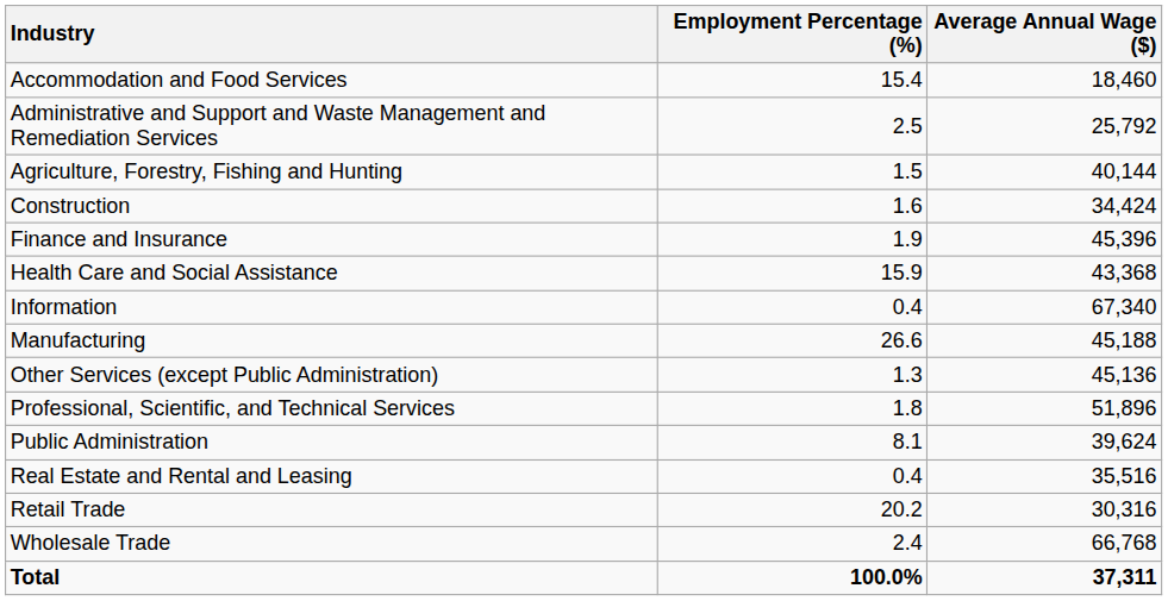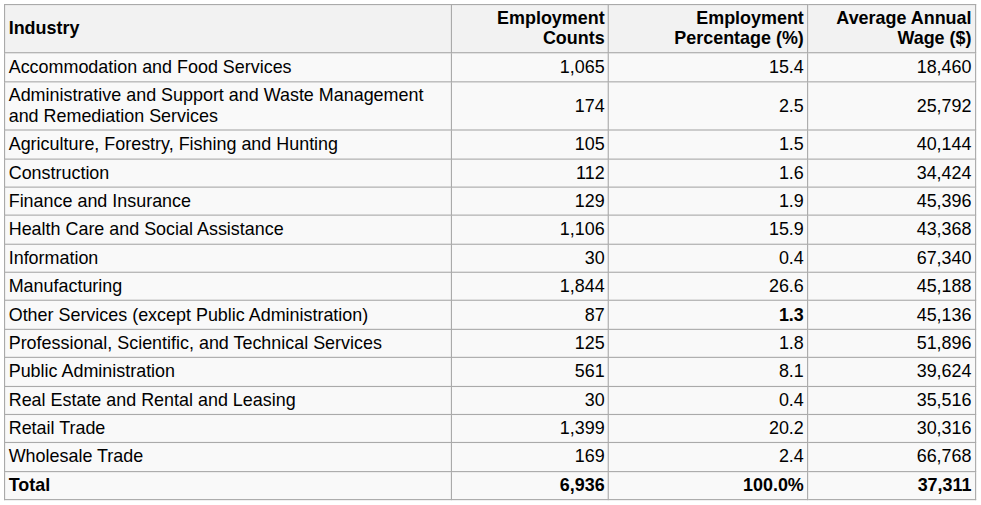+ column: Employment Counts | 1,065 | 174 | 105 | 112 | 129 | 1,106 | 30 | 1,844 | 87 | 125 | 561 | 30 | 1,399 | 169 | 6,936
Other Services (except Public Administration) | Employment Percentage (%): normal -> bold
